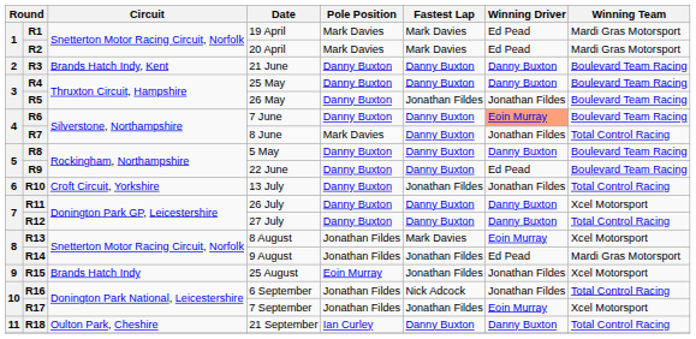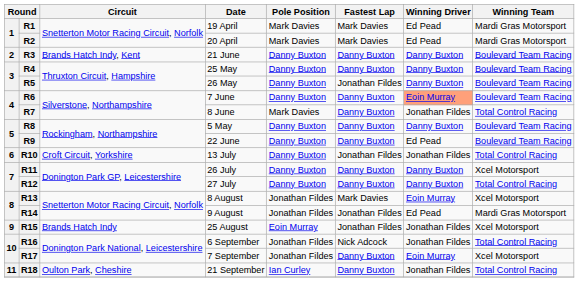R5 | Winning Driver: Jonathan Fildes -> Danny Buxton
R17 | Fastest Lap: Jonathan Fildes -> Danny Buxton
R18 | Winning Driver: Danny Buxton -> Jonathan Fildes
